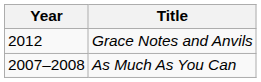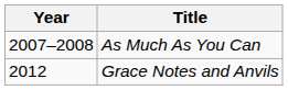rows swapped: As Much As You Can <-> Grace Notes and Anvils
